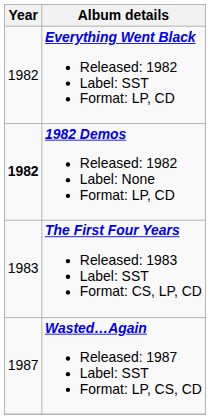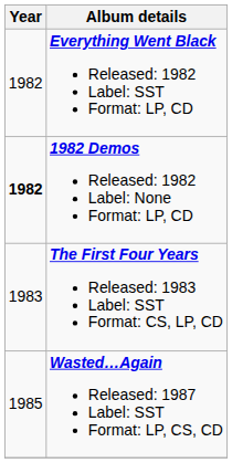Wasted…Again Released: 1987 Label: SST Format: LP, CS, CD | Year: 1987 -> 1985
